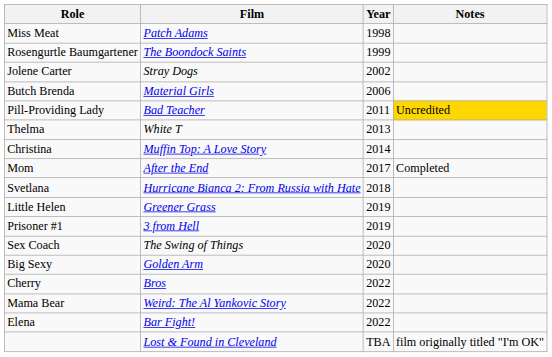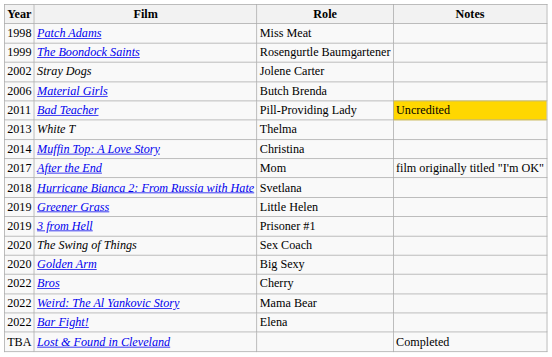columns swapped: Year <-> Role
After the End | Notes: Completed -> film originally titled "I'm OK"
Lost & Found in Cleveland | Notes: film originally titled "I'm OK" -> Completed
